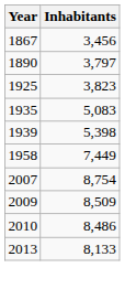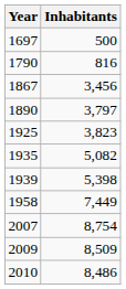+ row: 1697 | 500
+ row: 1790 | 816
1935 | Inhabitants: 5,083 -> 5,082
- row: 2013 | 8,133
